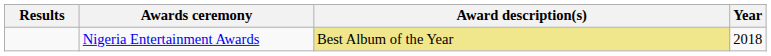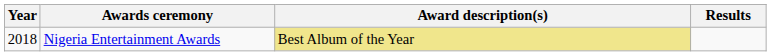columns swapped: Year <-> Results
